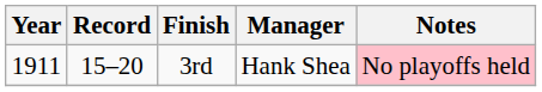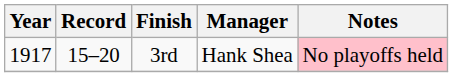3rd | Year: 1911 -> 1917
